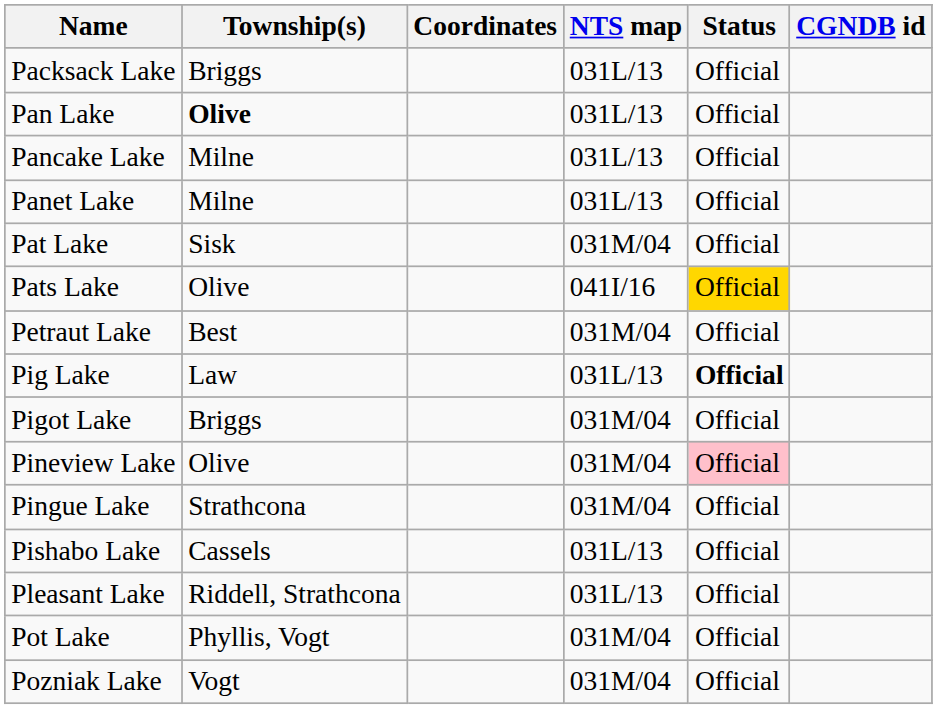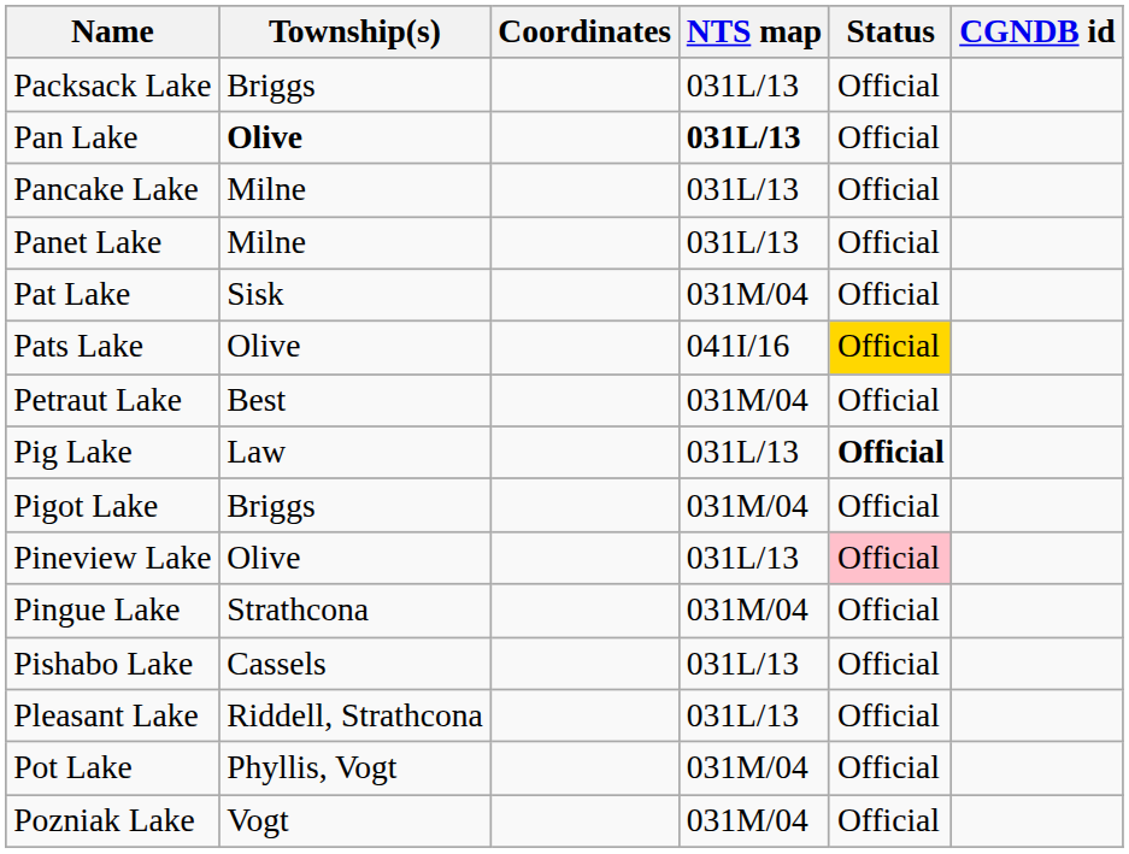Pan Lake | NTS map: normal -> bold
Pineview Lake | NTS map: 031M/04 -> 031L/13
